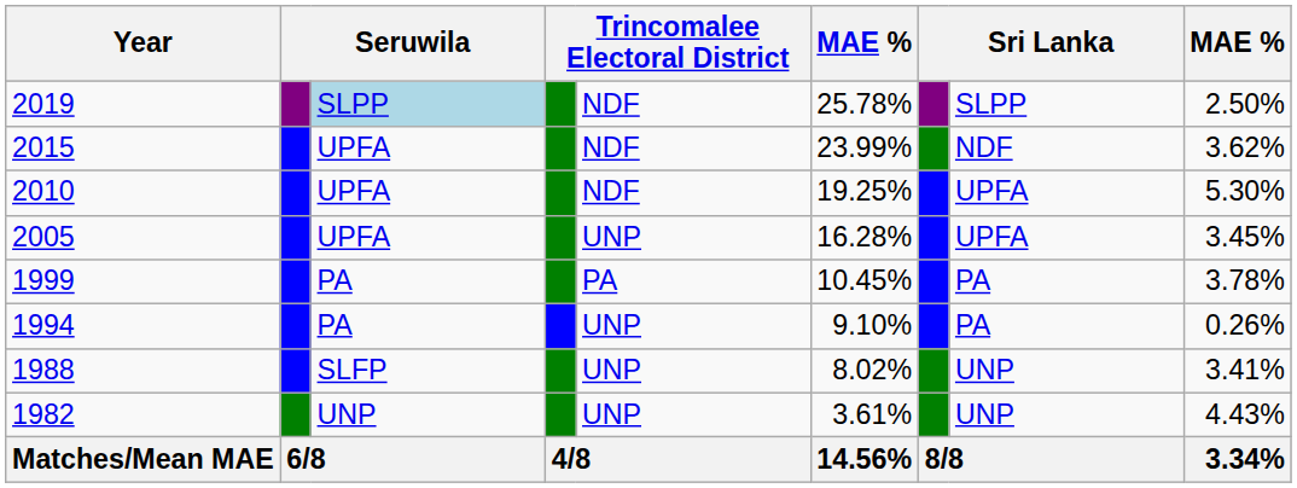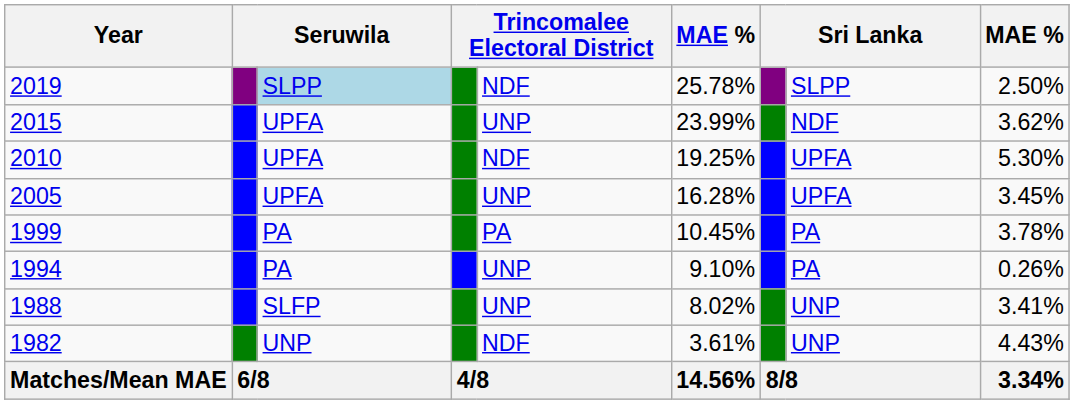2015 | column 5: NDF -> UNP
1982 | column 5: UNP -> NDF
